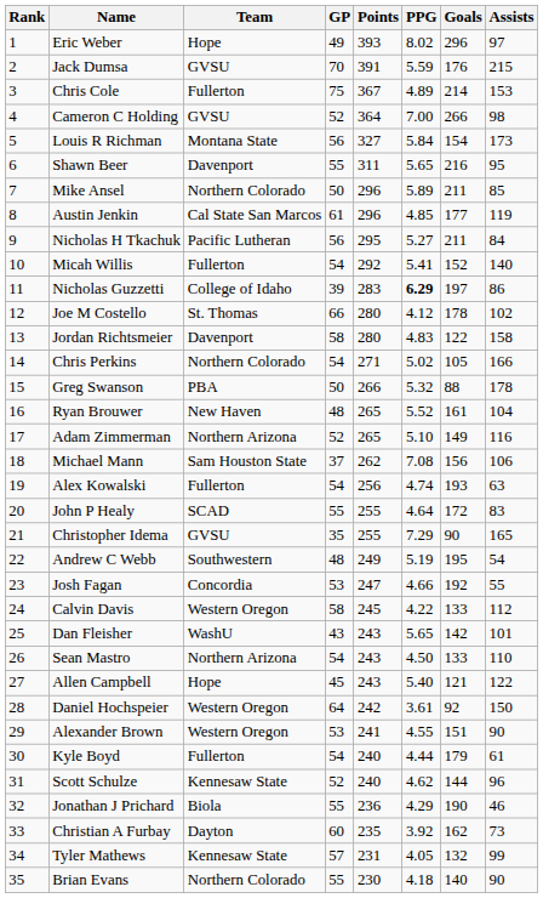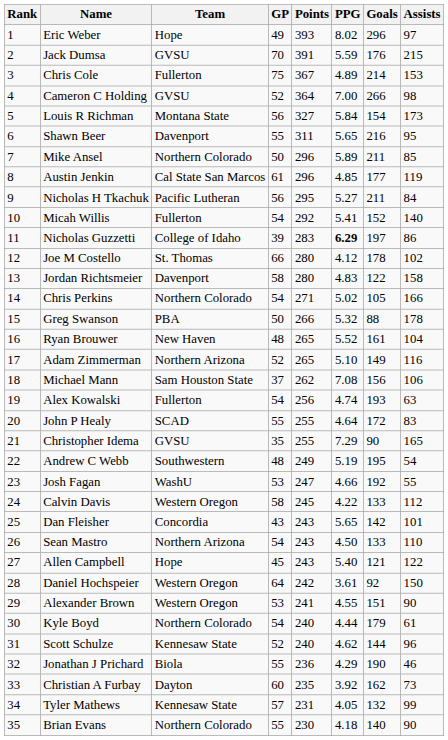Josh Fagan | Team: Concordia -> WashU
Dan Fleisher | Team: WashU -> Concordia
Kyle Boyd | Team: Fullerton -> Northern Colorado
